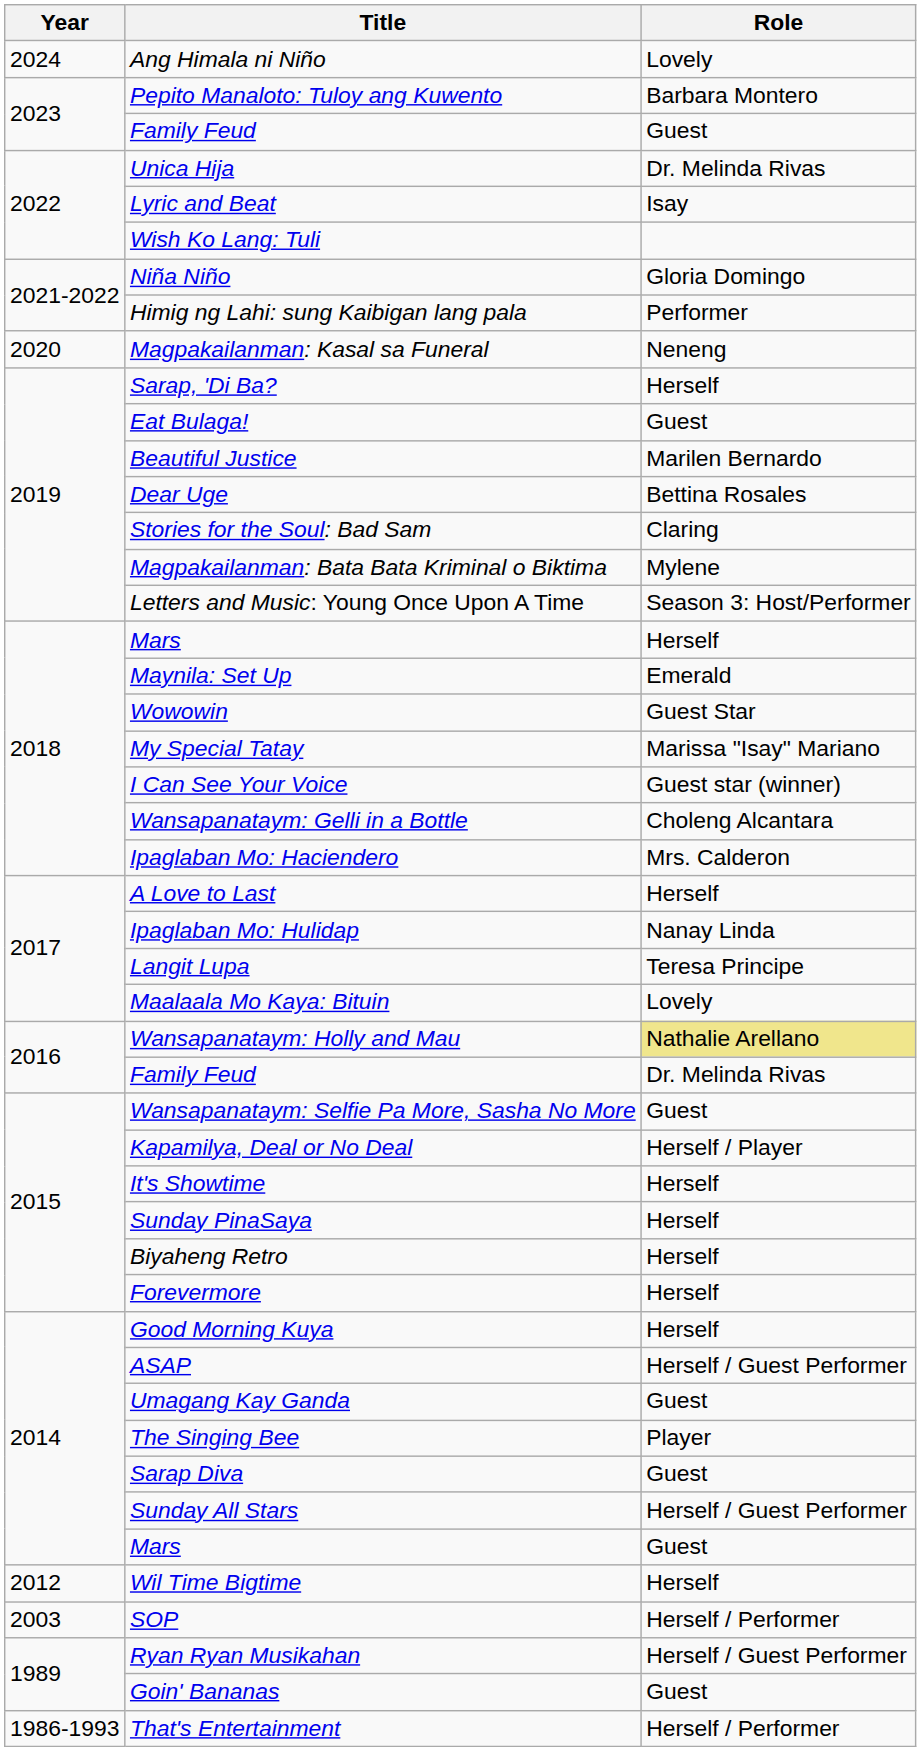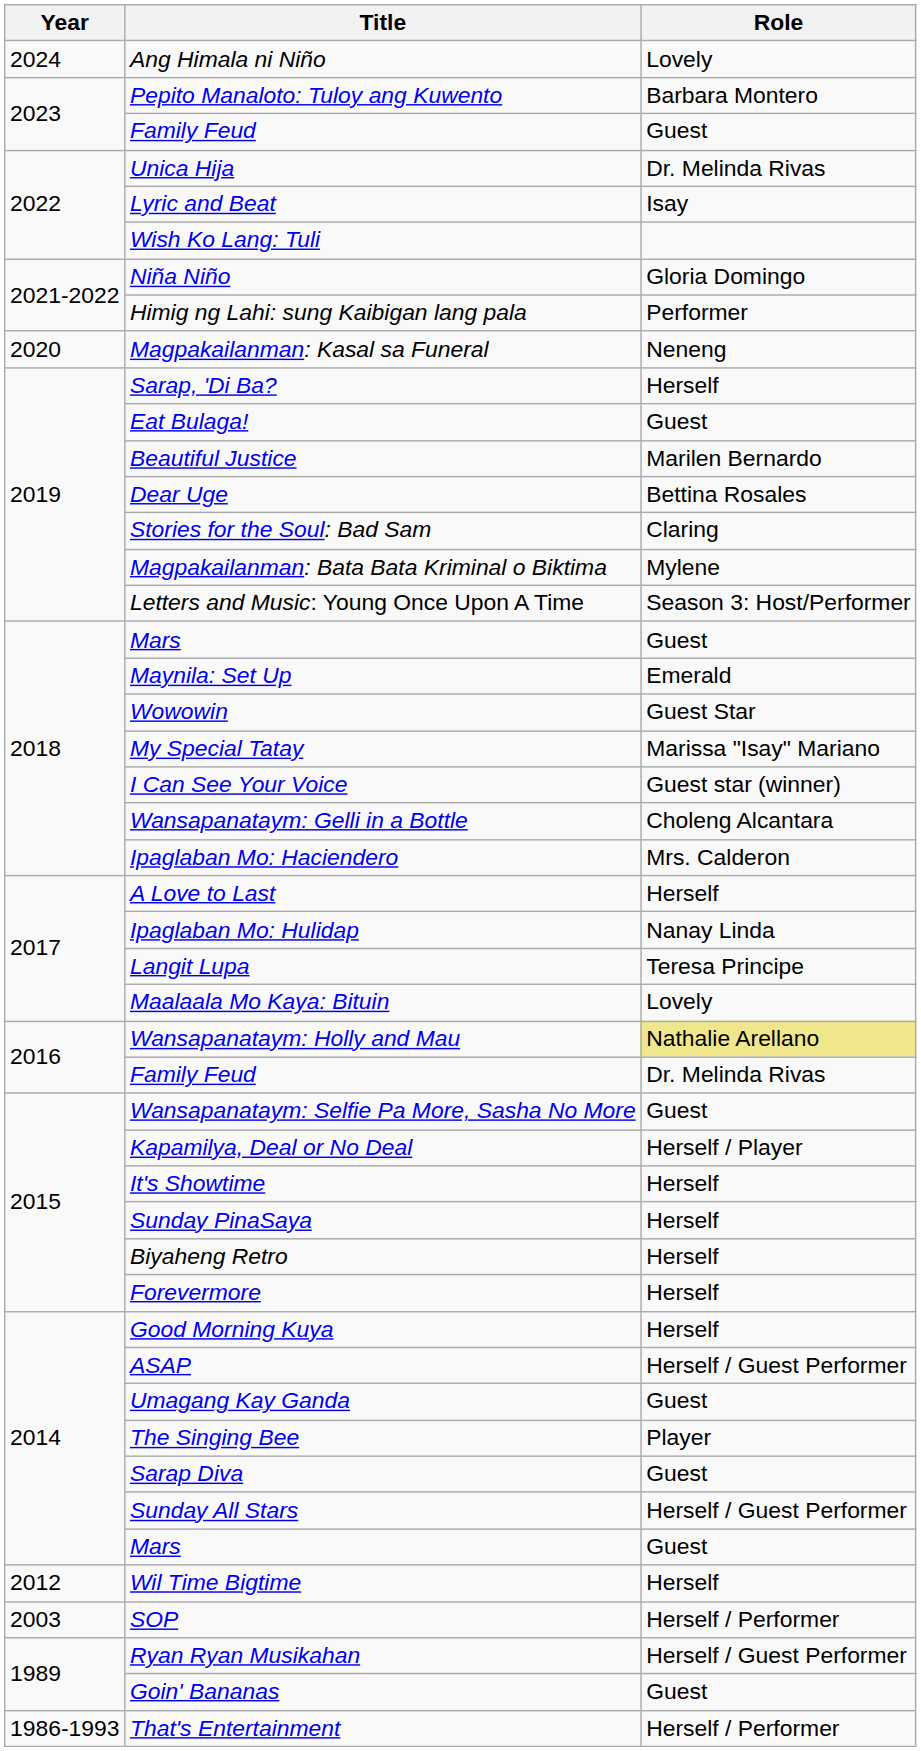2018 / Mars | Role: Herself -> Guest
